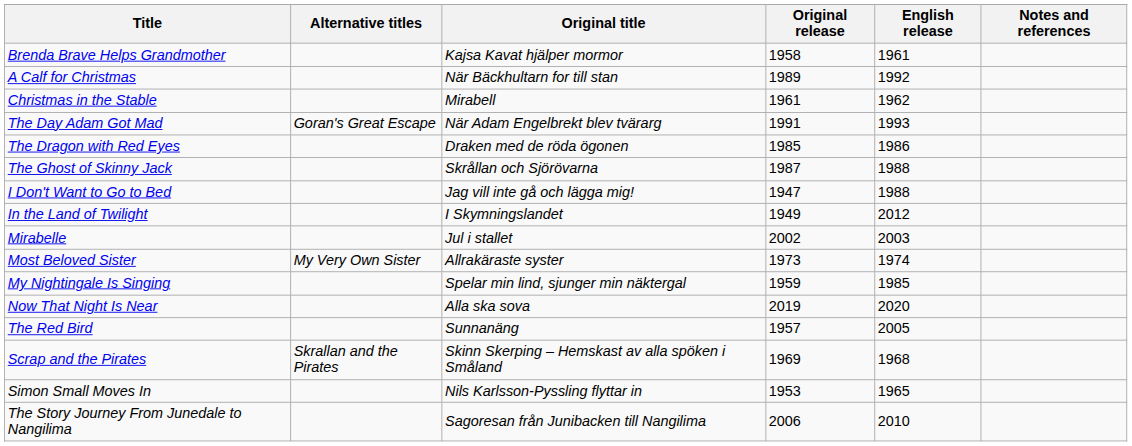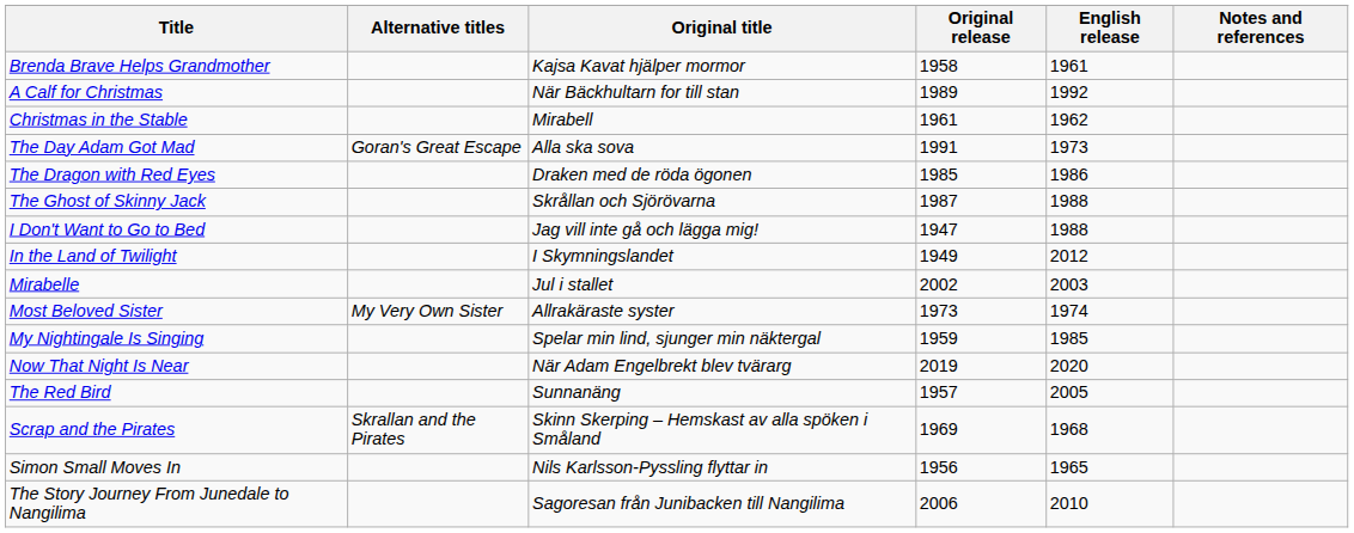The Day Adam Got Mad | Original title: När Adam Engelbrekt blev tvärarg -> Alla ska sova
The Day Adam Got Mad | English release: 1993 -> 1973
Now That Night Is Near | Original title: Alla ska sova -> När Adam Engelbrekt blev tvärarg
Simon Small Moves In | Original release: 1953 -> 1956
